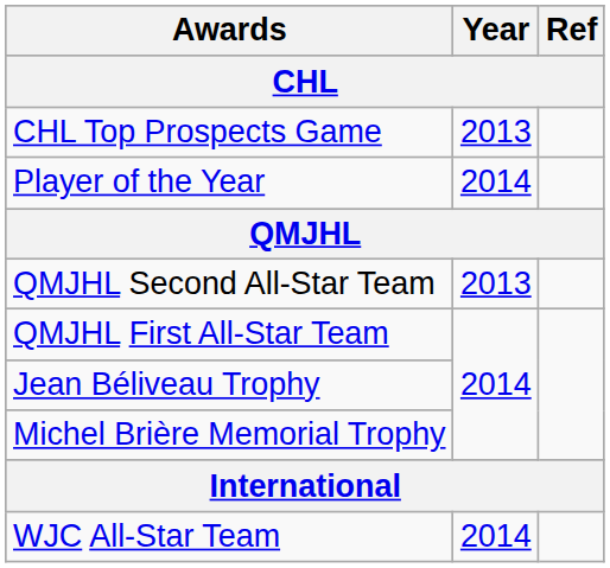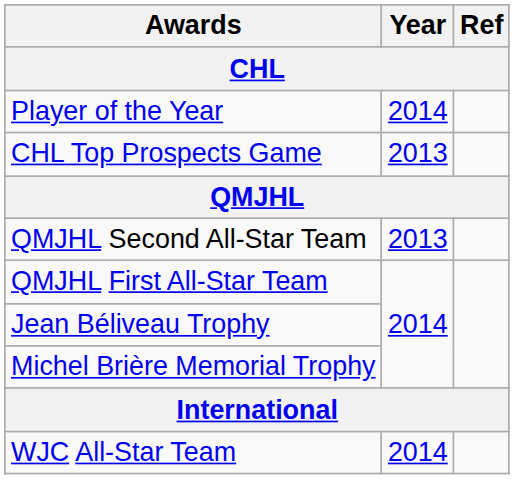rows swapped: CHL Top Prospects Game <-> Player of the Year
